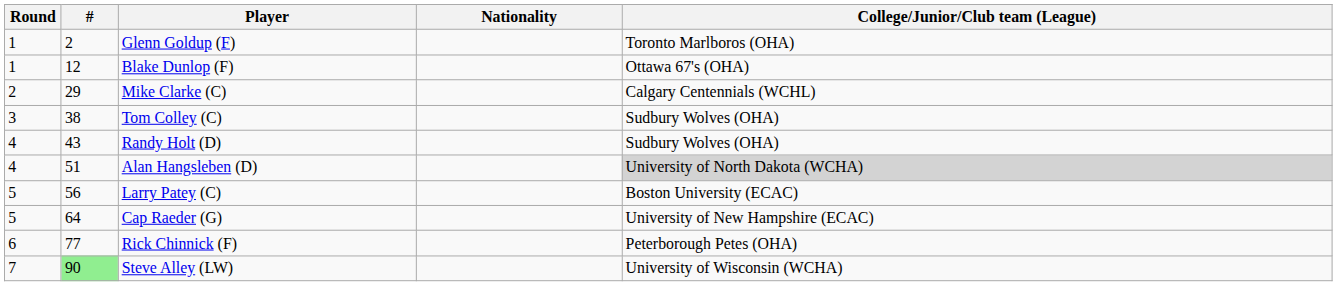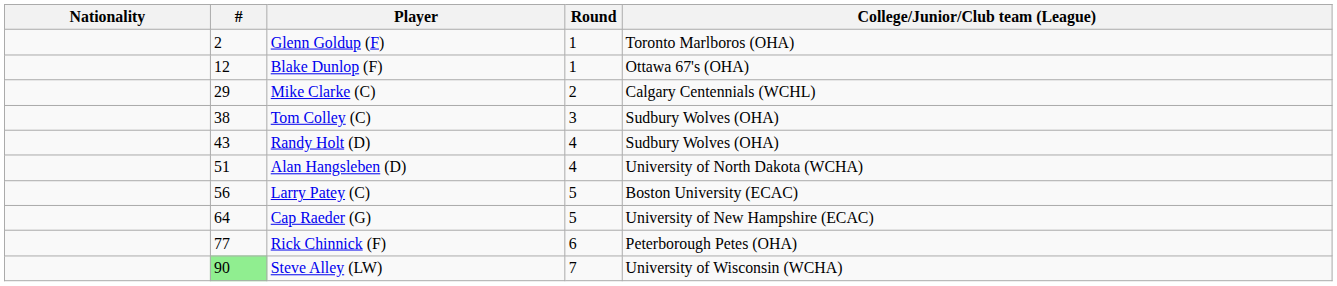columns swapped: Round <-> Nationality
Alan Hangsleben (D) | College/Junior/Club team (League): lightgrey background -> no background
